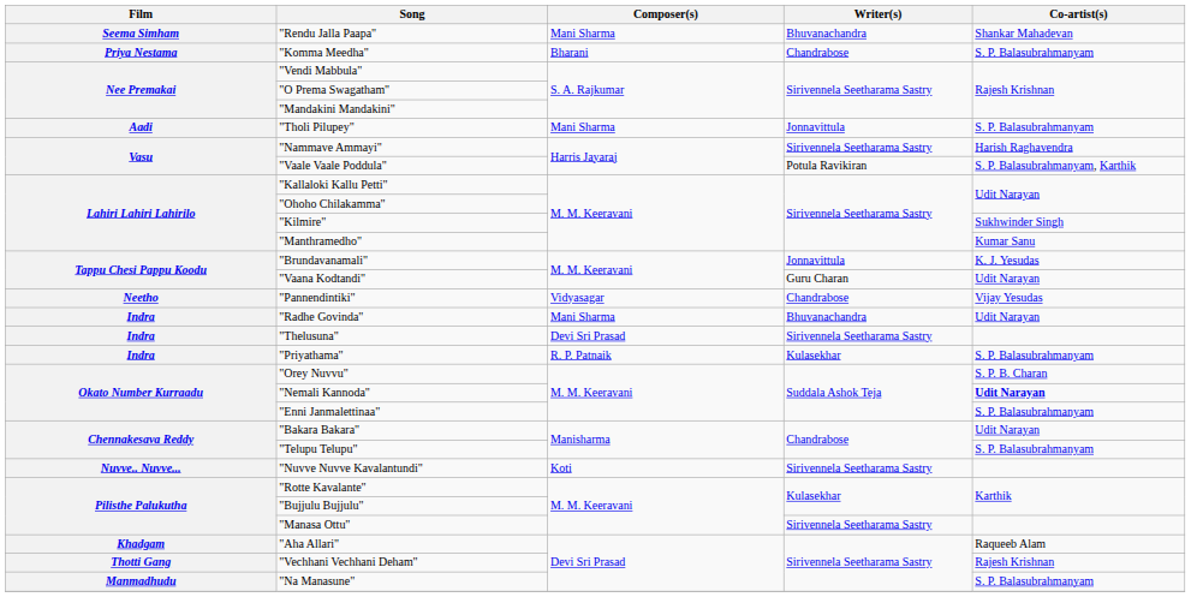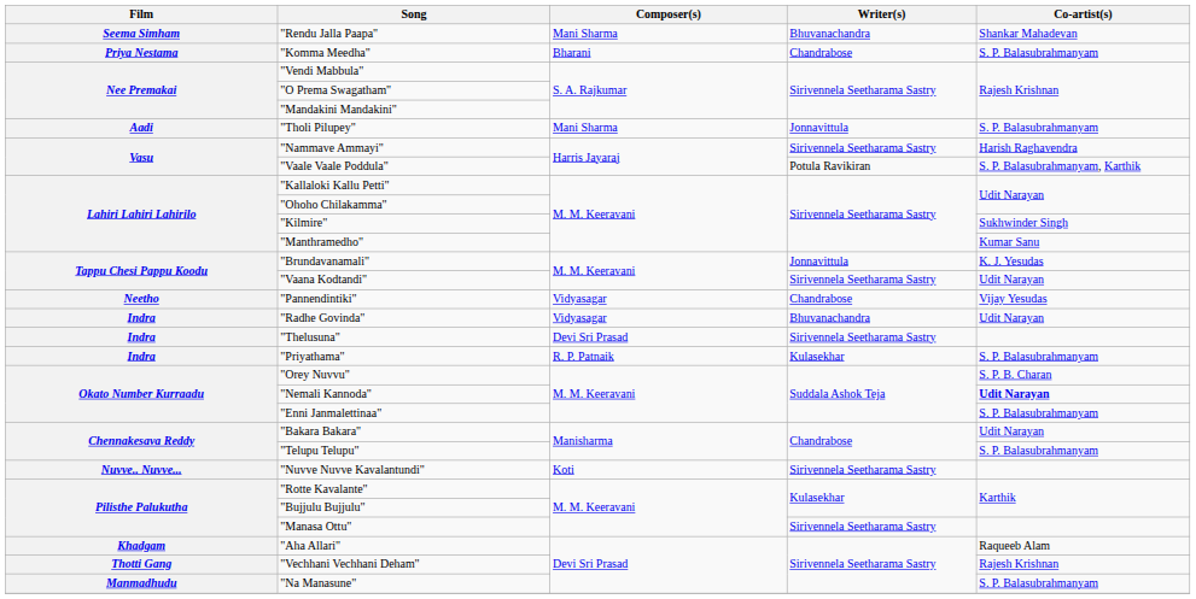"Vaana Kodtandi" | Writer(s): Guru Charan -> Sirivennela Seetharama Sastry
"Radhe Govinda" | Composer(s): Mani Sharma -> Vidyasagar
